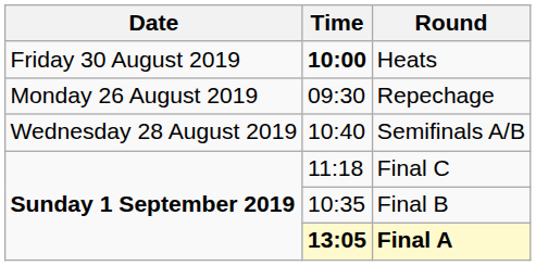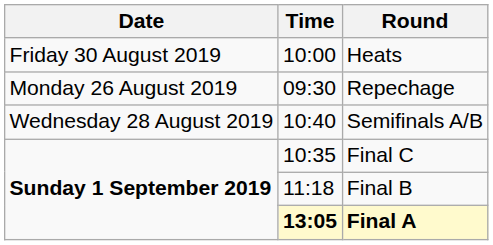Heats | Time: bold -> normal
Final C | Time: 11:18 -> 10:35
Final B | Time: 10:35 -> 11:18
